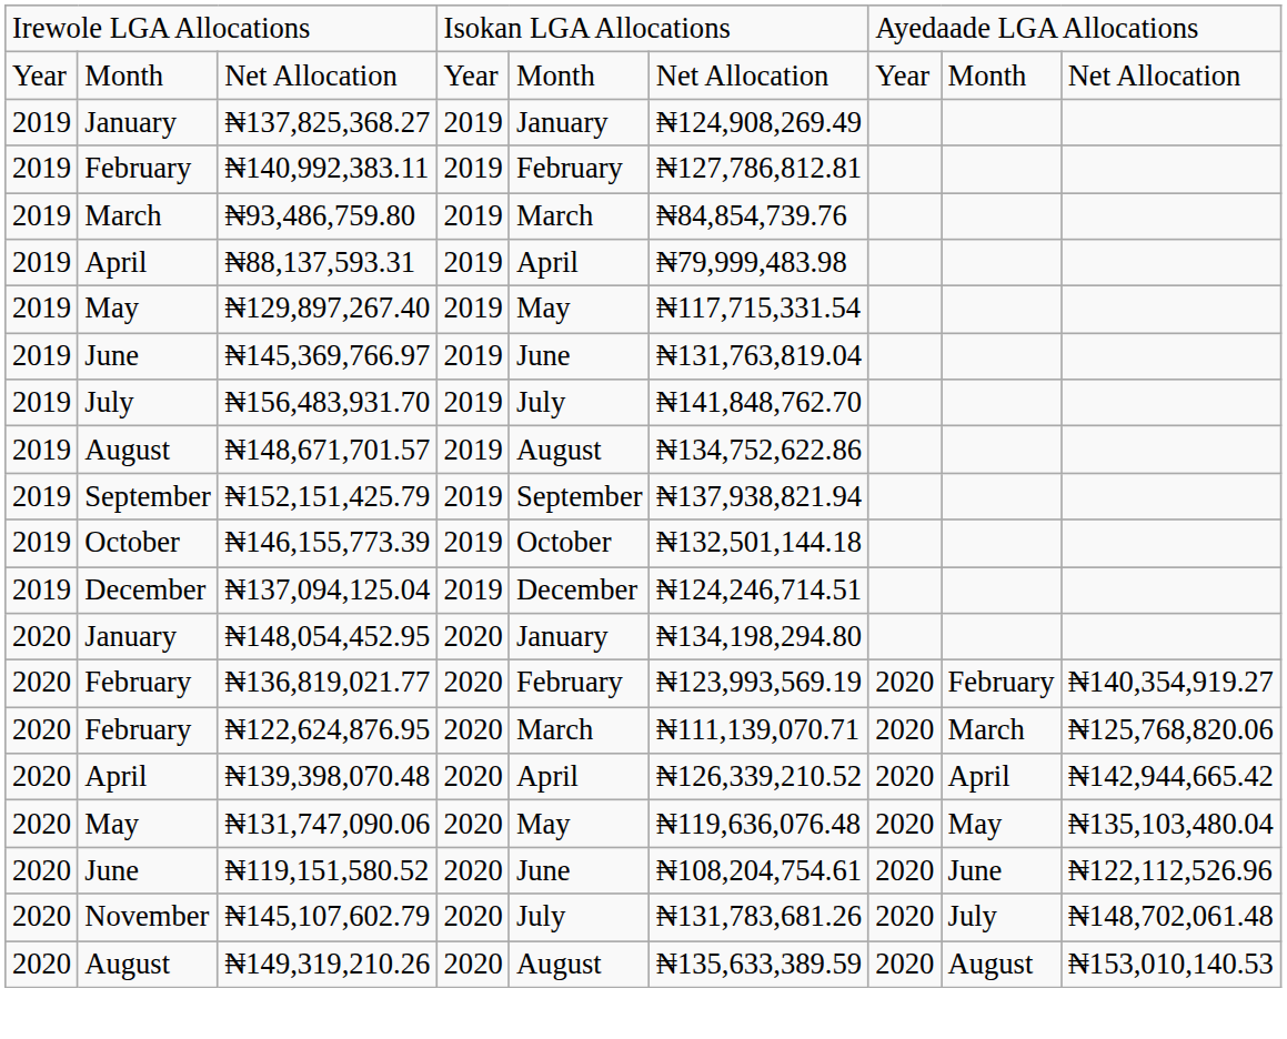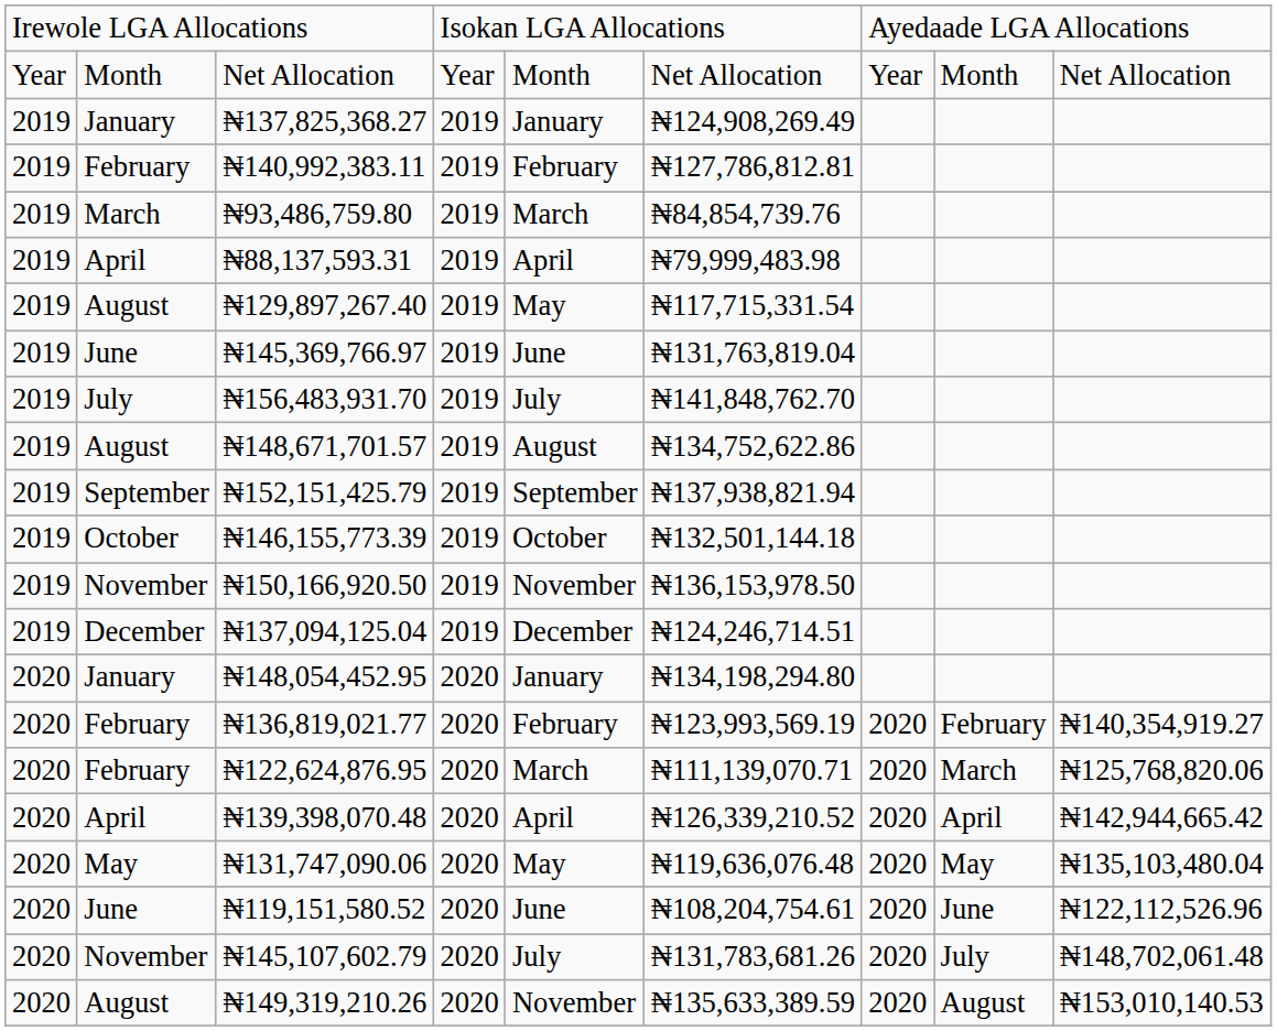₦129,897,267.40 | column 2: May -> August
+ row: 2019 | November | ₦150,166,920.50 | 2019 | November | ₦136,153,978.50
₦149,319,210.26 | column 5: August -> November
